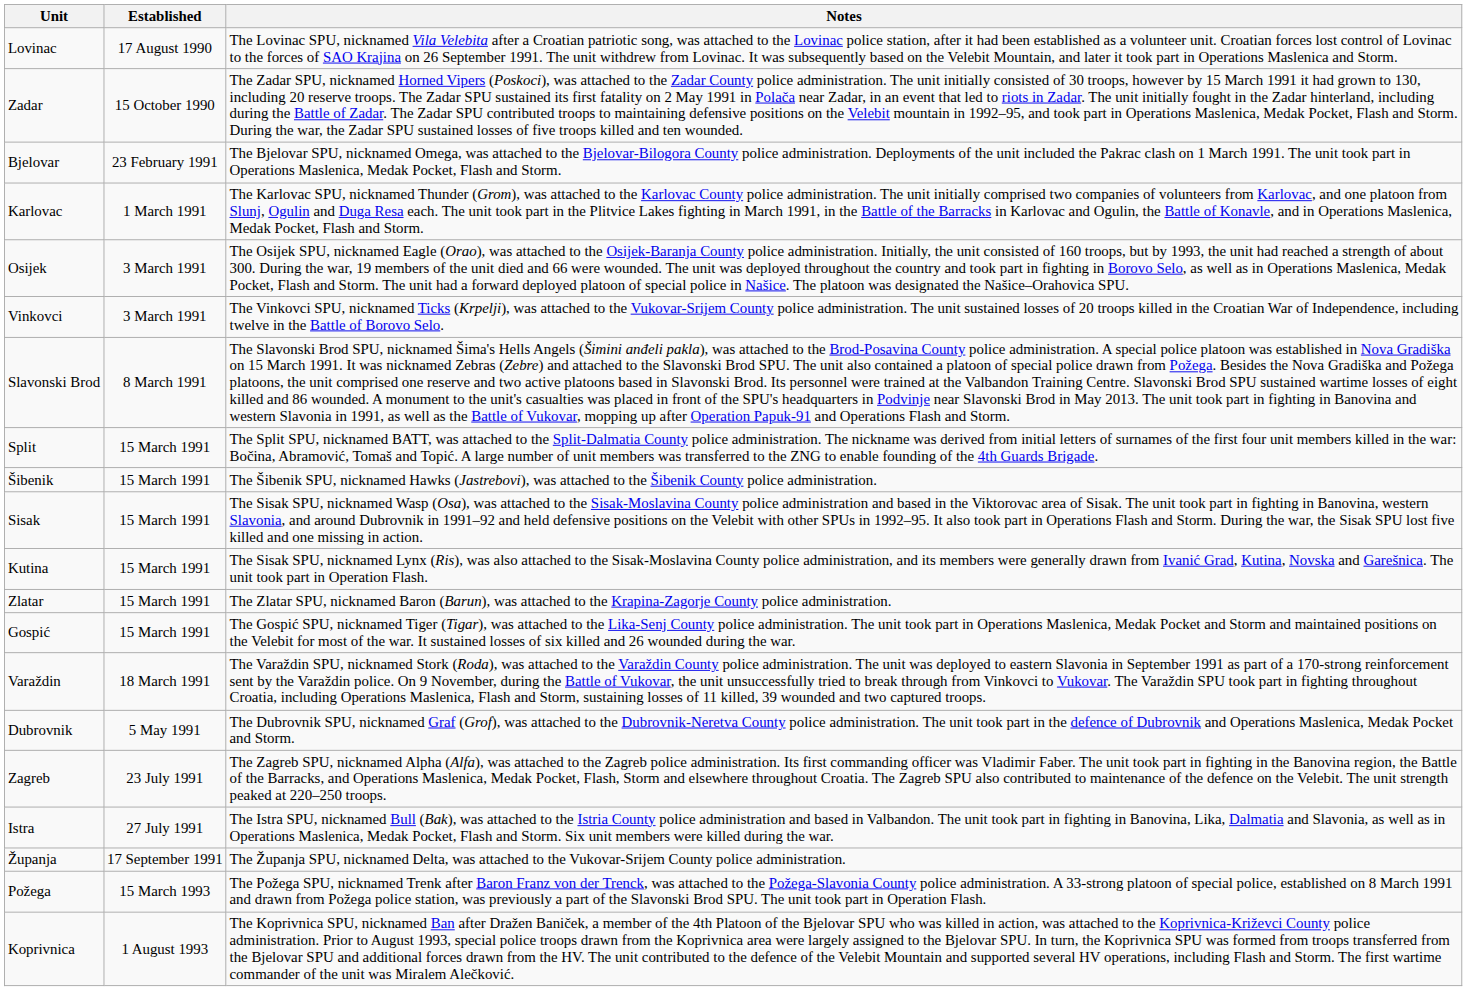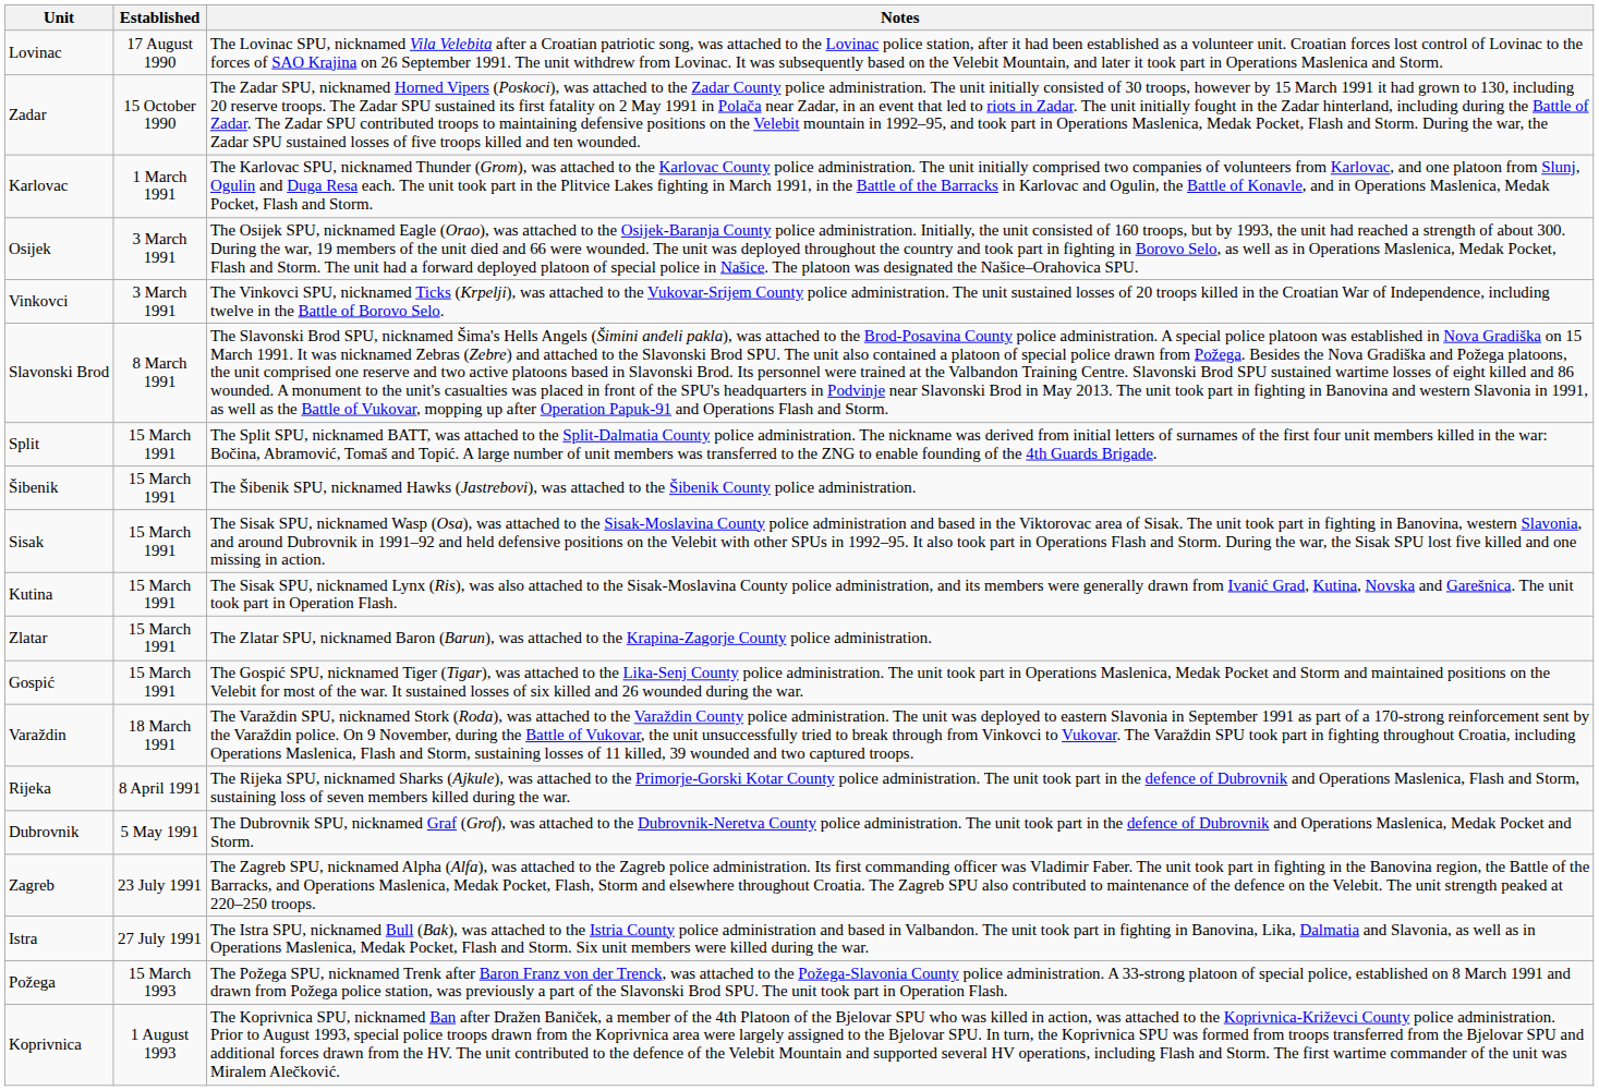- row: Bjelovar | 23 February 1991 | The Bjelovar SPU, nicknamed Omega, was attached to the Bjelovar-Bilogora County police administration. Deployments of the unit included the Pakrac clash on 1 March 1991. The unit took part in Operations Maslenica, Medak Pocket, Flash and Storm.
+ row: Rijeka | 8 April 1991 | The Rijeka SPU, nicknamed Sharks (Ajkule), was attached to the Primorje-Gorski Kotar County police administration. The unit took part in the defence of Dubrovnik and Operations Maslenica, Flash and Storm, sustaining loss of seven members killed during the war.
- row: Županja | 17 September 1991 | The Županja SPU, nicknamed Delta, was attached to the Vukovar-Srijem County police administration.
